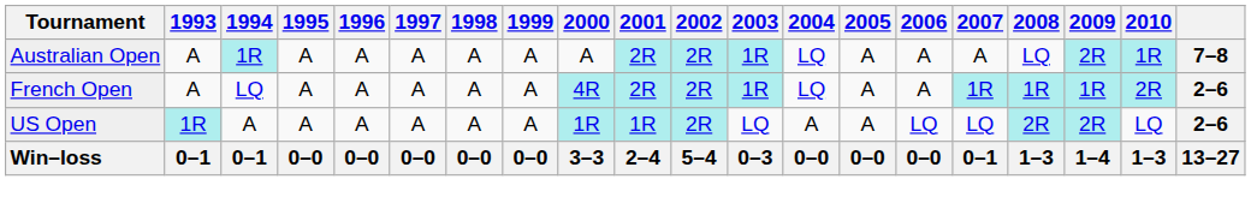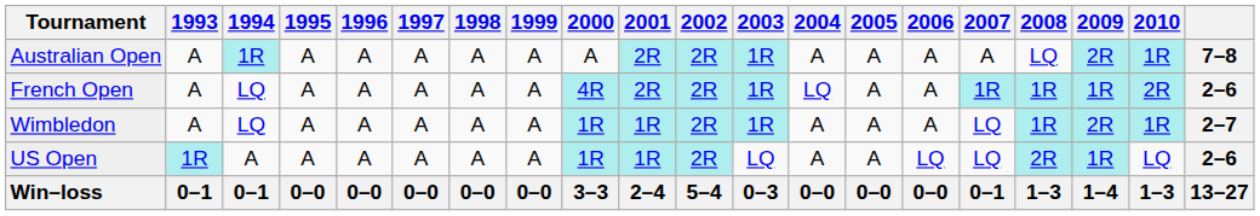Australian Open | 2004: LQ -> A
+ row: Wimbledon | A | LQ | A | A | A | A | A | 1R | 1R | 2R | 1R | A | A | A | LQ | 1R | 2R | 1R | 2–7
US Open | 2009: 2R -> 1R
